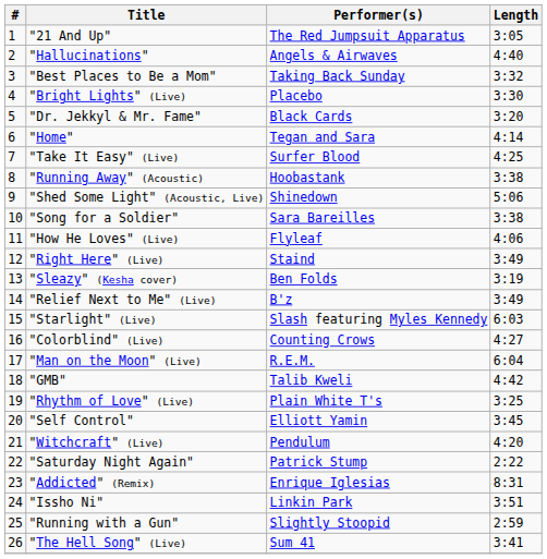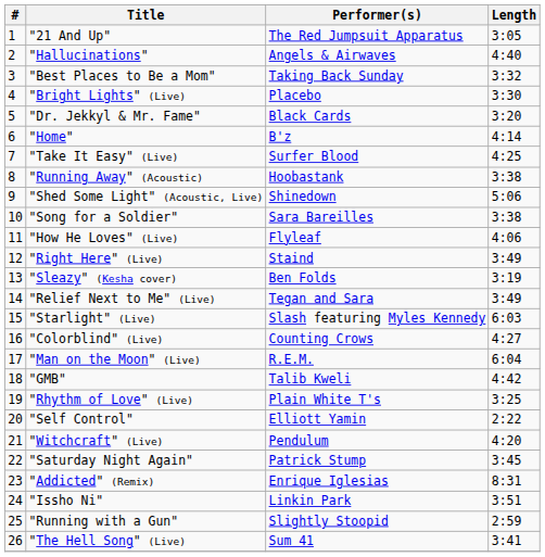"Home" | Performer(s): Tegan and Sara -> B'z
"Relief Next to Me" (Live) | Performer(s): B'z -> Tegan and Sara
"Self Control" | Length: 3:45 -> 2:22
"Saturday Night Again" | Length: 2:22 -> 3:45
